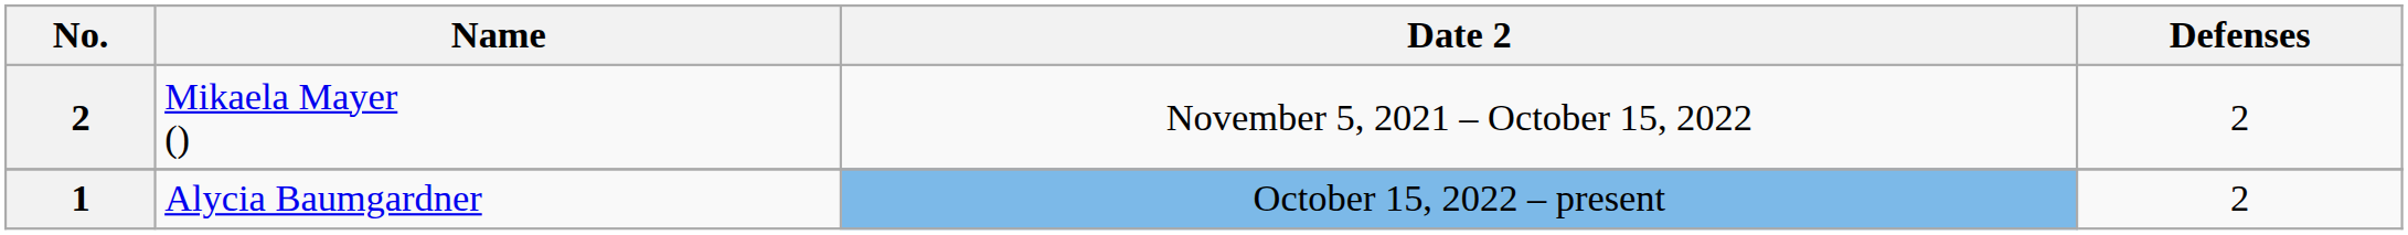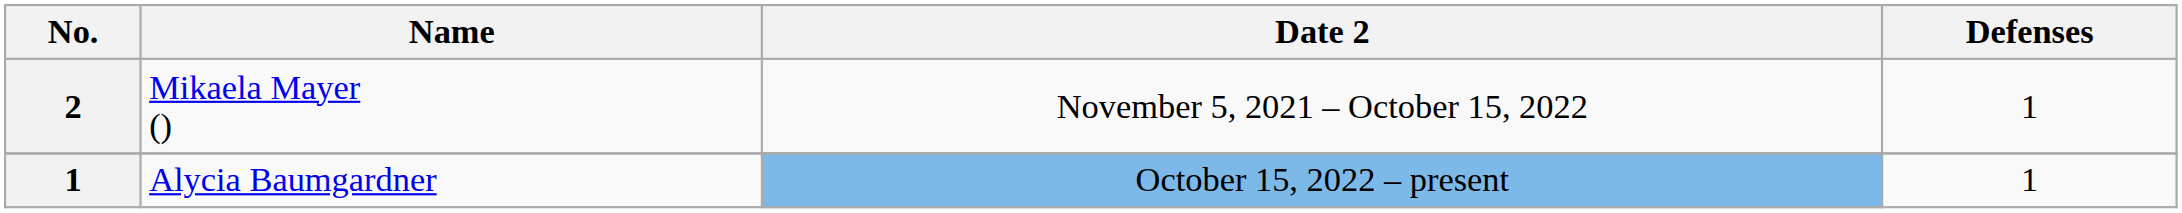Mikaela Mayer () | Defenses: 2 -> 1
Alycia Baumgardner | Defenses: 2 -> 1
